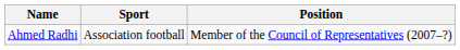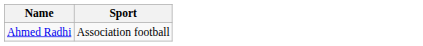- column: Position | Member of the Council of Representatives (2007–?)
